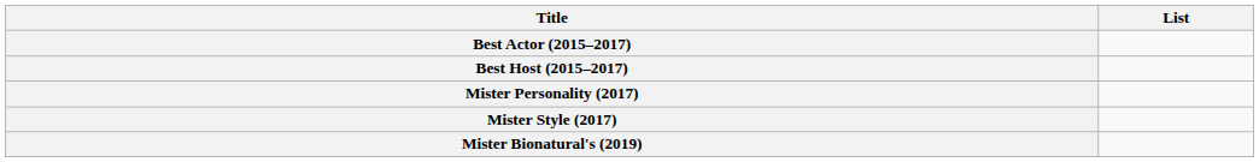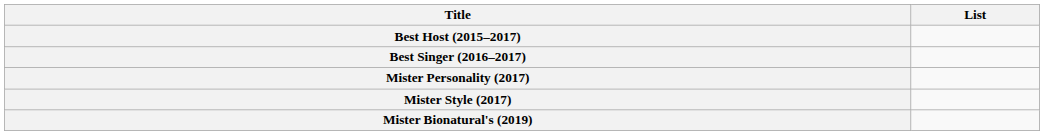- row: Best Actor (2015–2017)
+ row: Best Singer (2016–2017)
